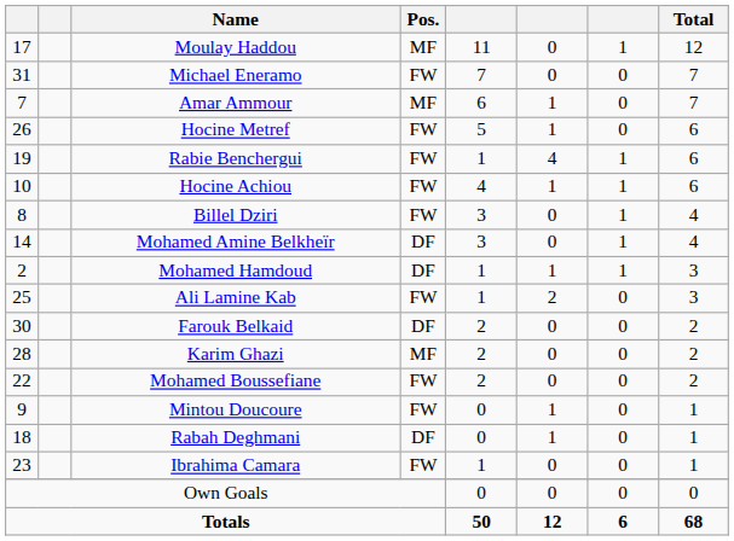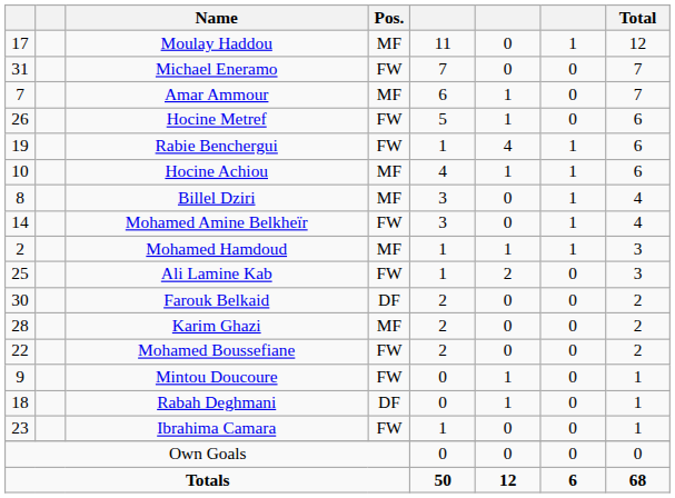Hocine Achiou | Pos.: FW -> MF
Billel Dziri | Pos.: FW -> MF
Mohamed Amine Belkheïr | Pos.: DF -> FW
Mohamed Hamdoud | Pos.: DF -> MF
